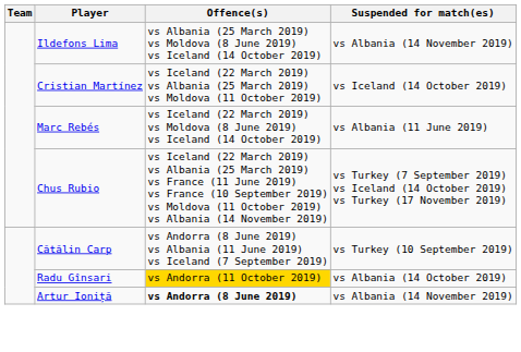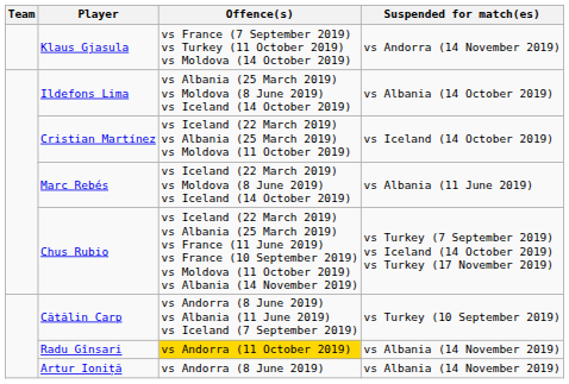+ row: Klaus Gjasula | vs France (7 September 2019) vs Turkey (11 October 2019) vs Moldova (14 October 2019) | vs Andorra (14 November 2019)
Ildefons Lima | Suspended for match(es): vs Albania (14 November 2019) -> vs Albania (14 October 2019)
Radu Gînsari | Suspended for match(es): vs Albania (14 October 2019) -> vs Albania (14 November 2019)
Artur Ioniță | Offence(s): bold -> normal
